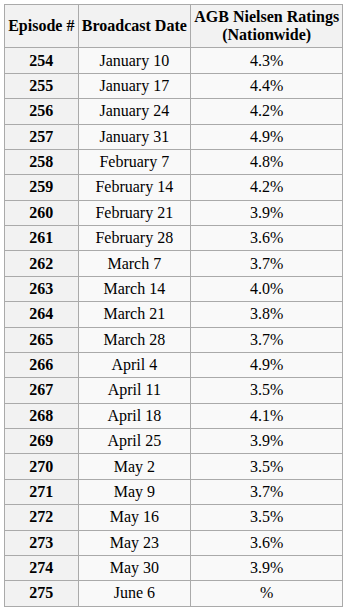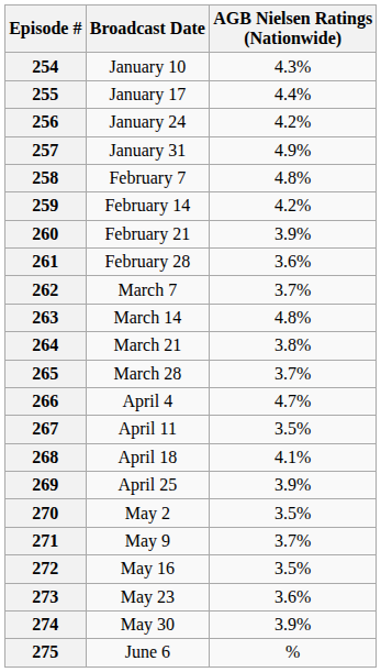263 | AGB Nielsen Ratings (Nationwide): 4.0% -> 4.8%
266 | AGB Nielsen Ratings (Nationwide): 4.9% -> 4.7%
